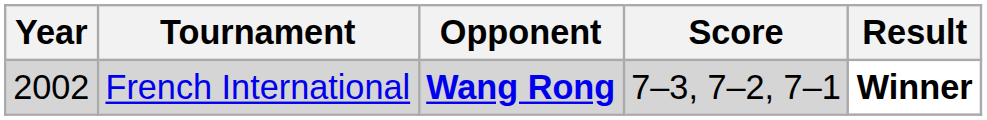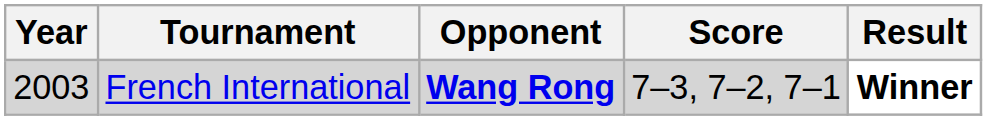French International | Year: 2002 -> 2003
